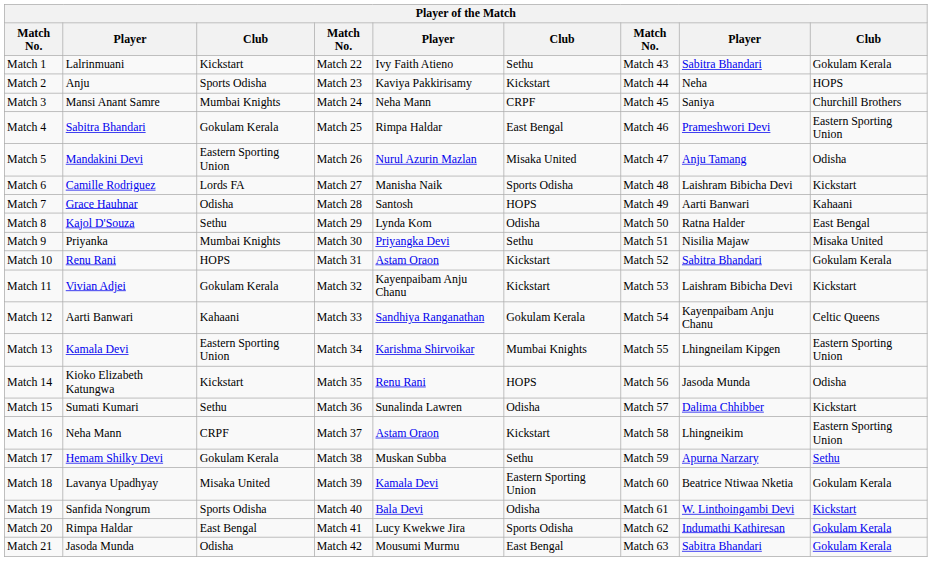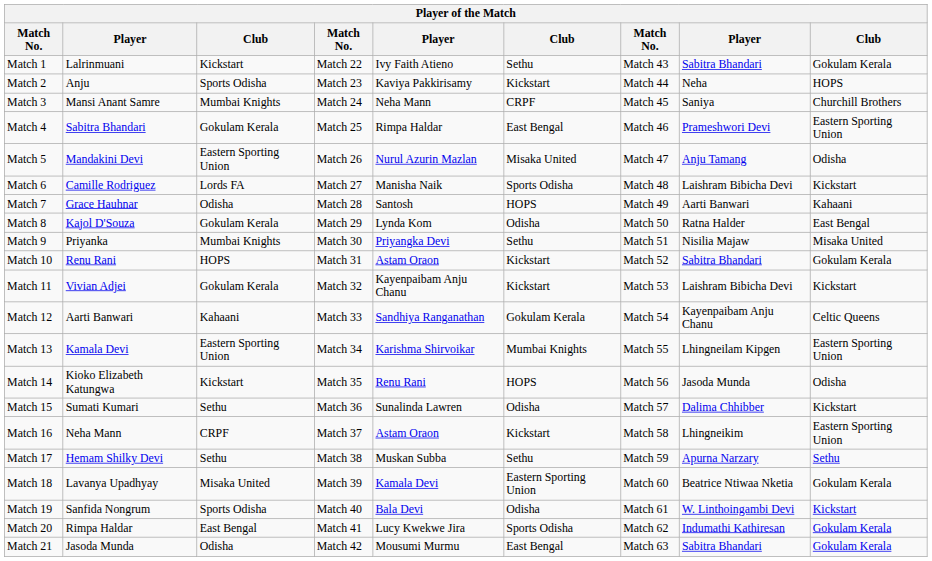Match 8 | column 3: Sethu -> Gokulam Kerala
Match 17 | column 3: Gokulam Kerala -> Sethu
